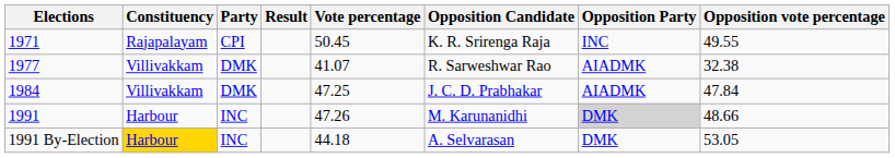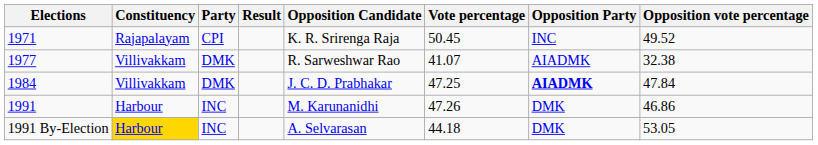columns swapped: Vote percentage <-> Opposition Candidate
1971 | Opposition vote percentage: 49.55 -> 49.52
1984 | Opposition Party: normal -> bold
1991 | Opposition Party: lightgrey background -> no background
1991 | Opposition vote percentage: 48.66 -> 46.86
